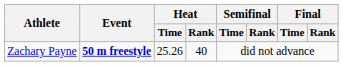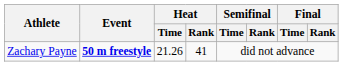Zachary Payne | Heat / Time: 25.26 -> 21.26
Zachary Payne | Heat / Rank: 40 -> 41
